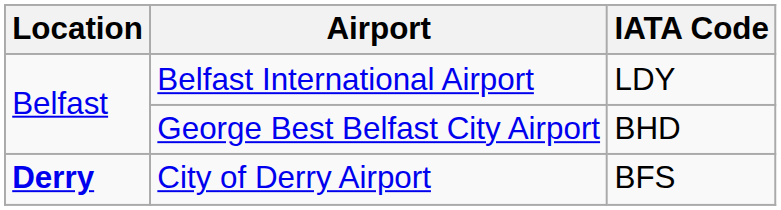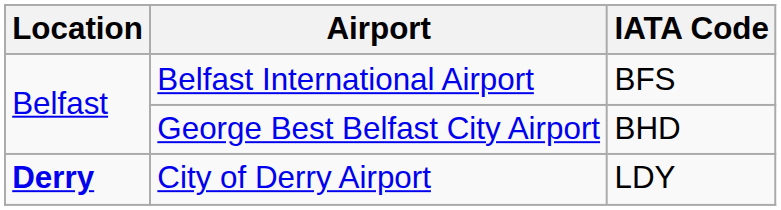Belfast International Airport | IATA Code: LDY -> BFS
City of Derry Airport | IATA Code: BFS -> LDY
